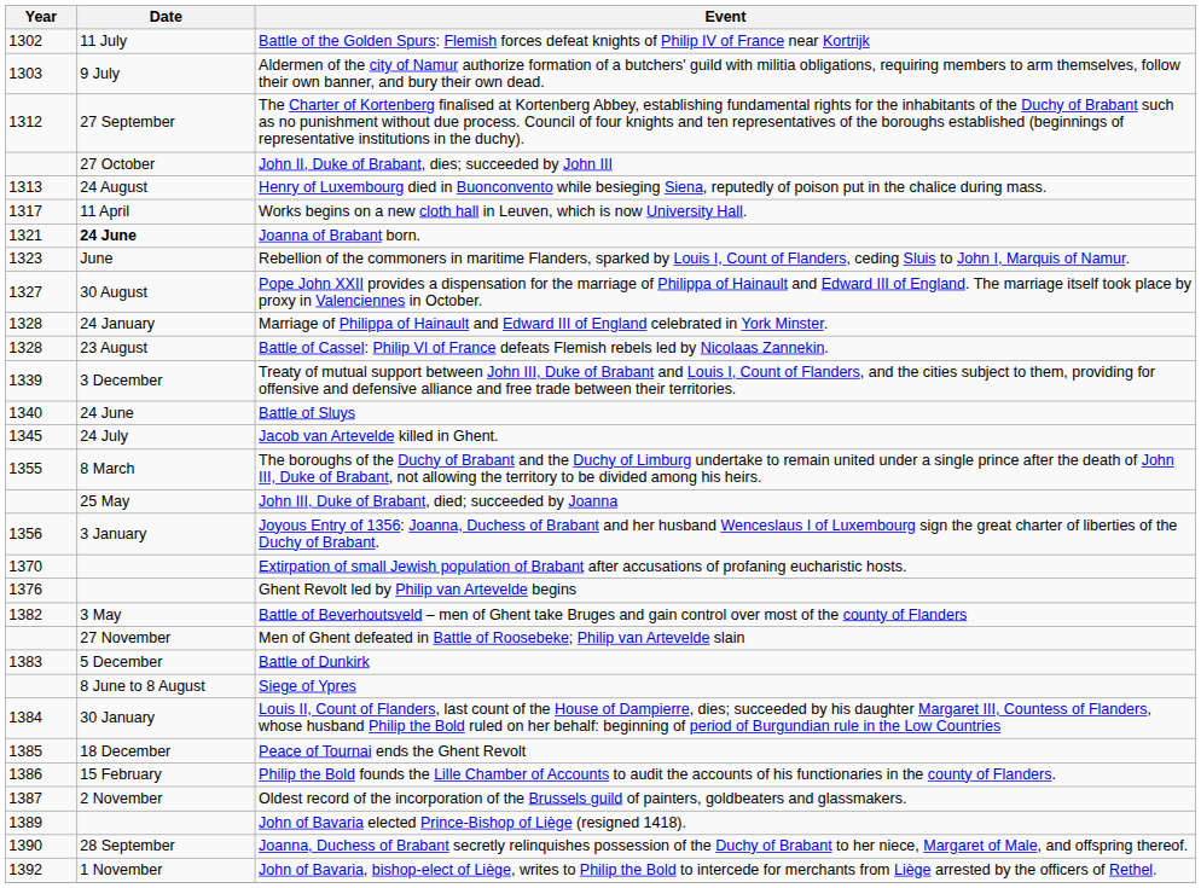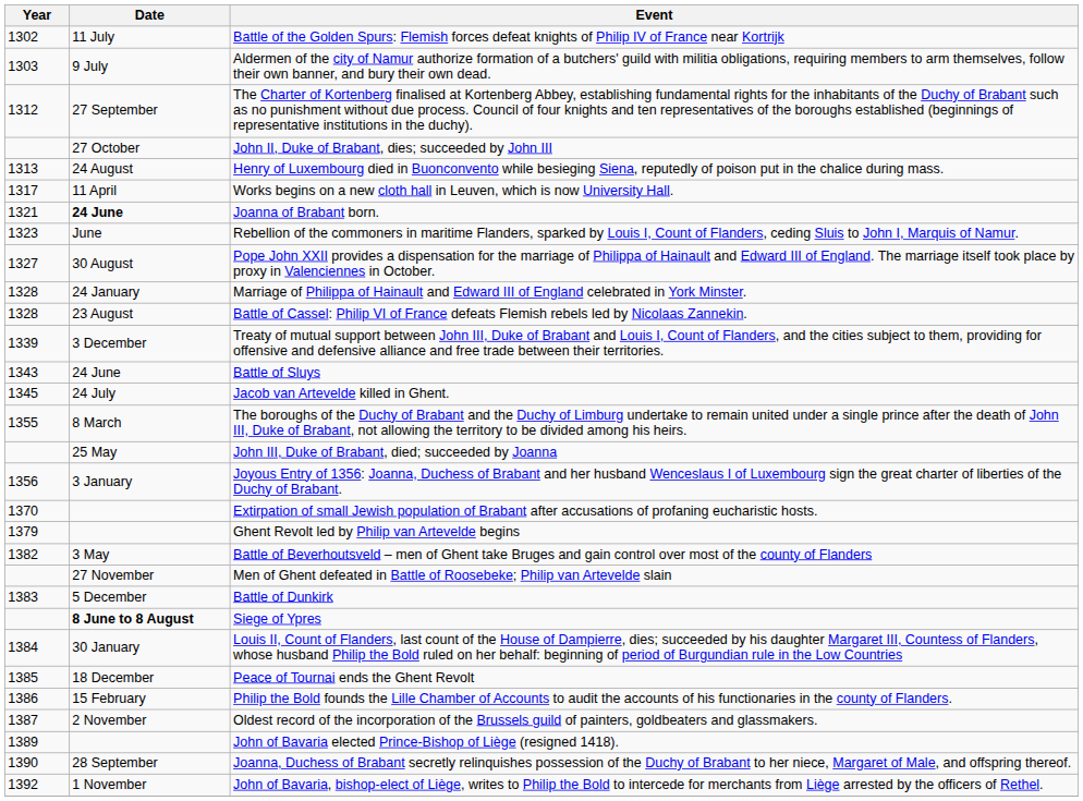Battle of Sluys | Year: 1340 -> 1343
Ghent Revolt led by Philip van Artevelde begins | Year: 1376 -> 1379
Siege of Ypres | Date: normal -> bold
